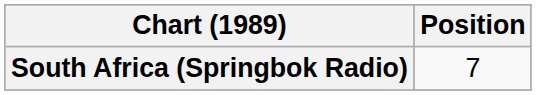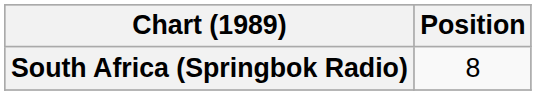South Africa (Springbok Radio) | Position: 7 -> 8
